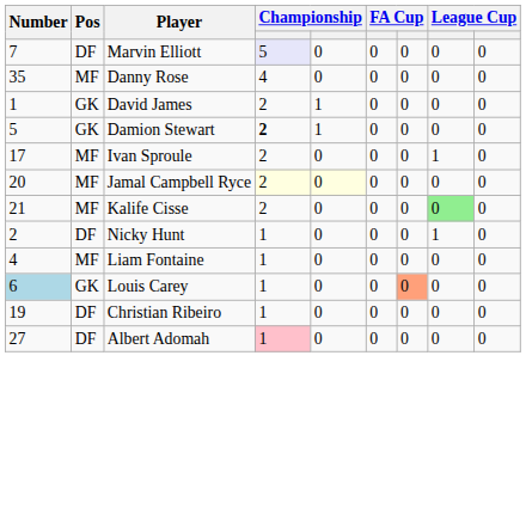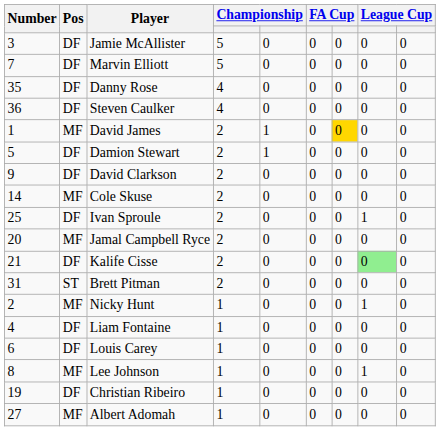+ row: 3 | DF | Jamie McAllister | 5 | 0 | 0 | 0 | 0 | 0
Marvin Elliott | column 4: lavender background -> no background
Danny Rose | Pos: MF -> DF
+ row: 36 | DF | Steven Caulker | 4 | 0 | 0 | 0 | 0 | 0
David James | Pos: GK -> MF
David James | column 7: no background -> gold background
Damion Stewart | Pos: GK -> DF
Damion Stewart | column 4: bold -> normal
+ row: 9 | DF | David Clarkson | 2 | 0 | 0 | 0 | 0 | 0
+ row: 14 | MF | Cole Skuse | 2 | 0 | 0 | 0 | 0 | 0
Ivan Sproule | Number: 17 -> 25
Ivan Sproule | Pos: MF -> DF
Jamal Campbell Ryce | column 4: lightyellow background -> no background
Jamal Campbell Ryce | column 5: lightyellow background -> no background
Kalife Cisse | Pos: MF -> DF
+ row: 31 | ST | Brett Pitman | 2 | 0 | 0 | 0 | 0 | 0
Nicky Hunt | Pos: DF -> MF
Liam Fontaine | Pos: MF -> DF
Louis Carey | Number: lightblue background -> no background
Louis Carey | Pos: GK -> DF
Louis Carey | column 7: lightsalmon background -> no background
+ row: 8 | MF | Lee Johnson | 1 | 0 | 0 | 0 | 1 | 0
Albert Adomah | Pos: DF -> MF
Albert Adomah | column 4: pink background -> no background
